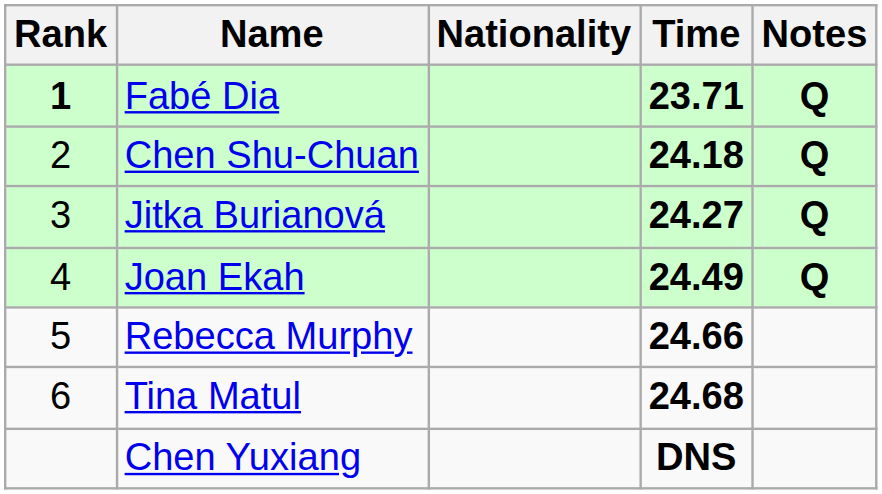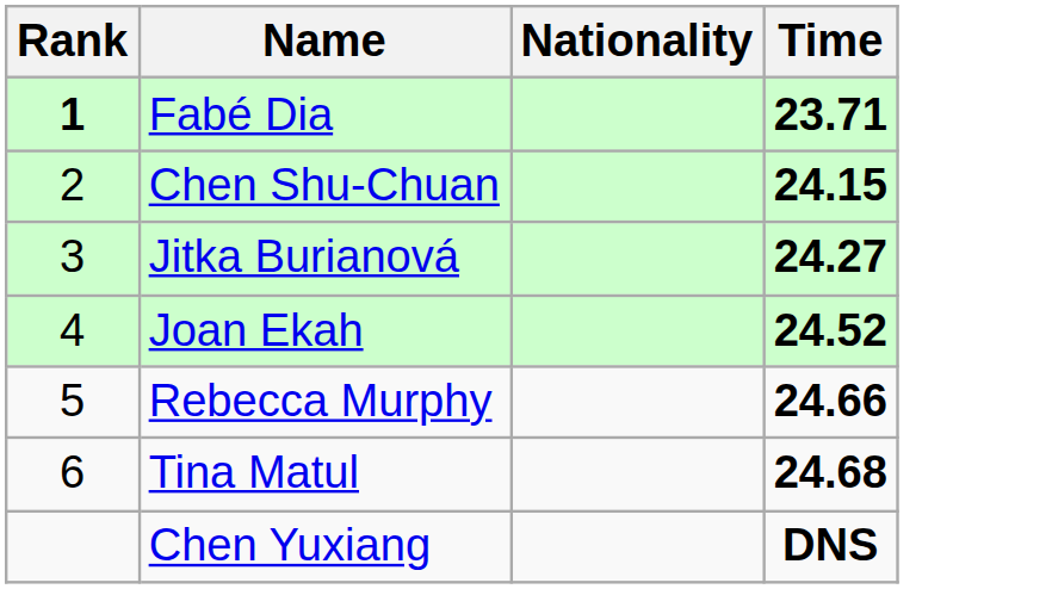- column: Notes | Q | Q | Q | Q
Chen Shu-Chuan | Time: 24.18 -> 24.15
Joan Ekah | Time: 24.49 -> 24.52
